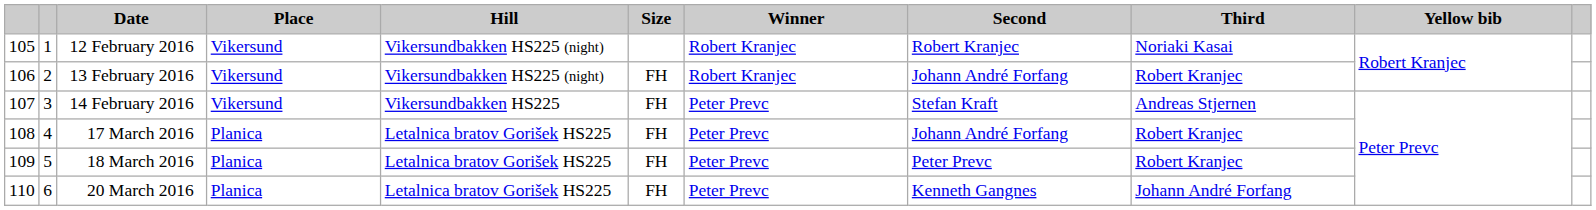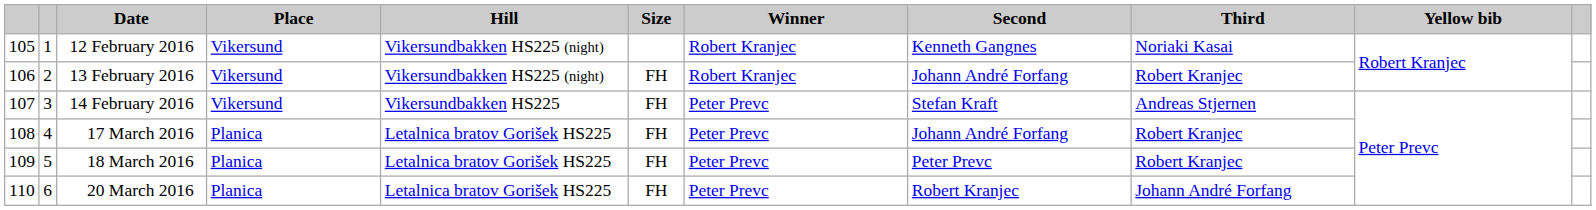12 February 2016 | Second: Robert Kranjec -> Kenneth Gangnes
20 March 2016 | Second: Kenneth Gangnes -> Robert Kranjec
